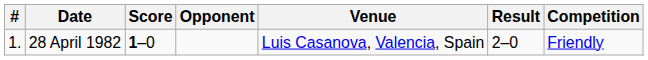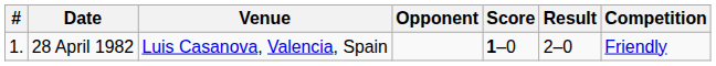columns swapped: Venue <-> Score
